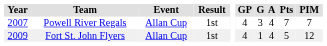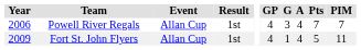Powell River Regals | Year: 2007 -> 2006
Fort St. John Flyers | PIM: 12 -> 11
